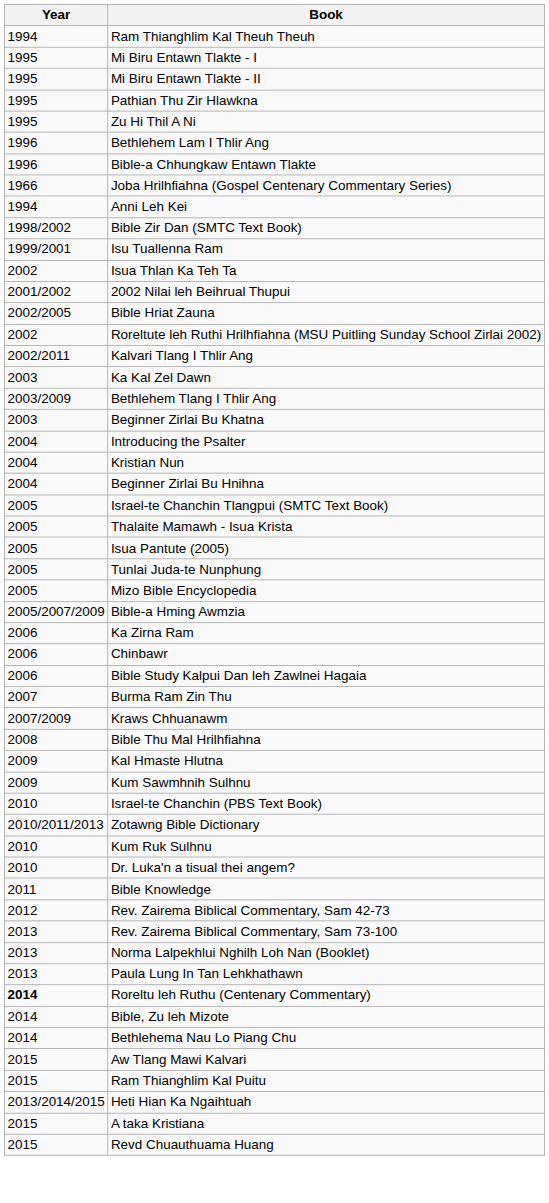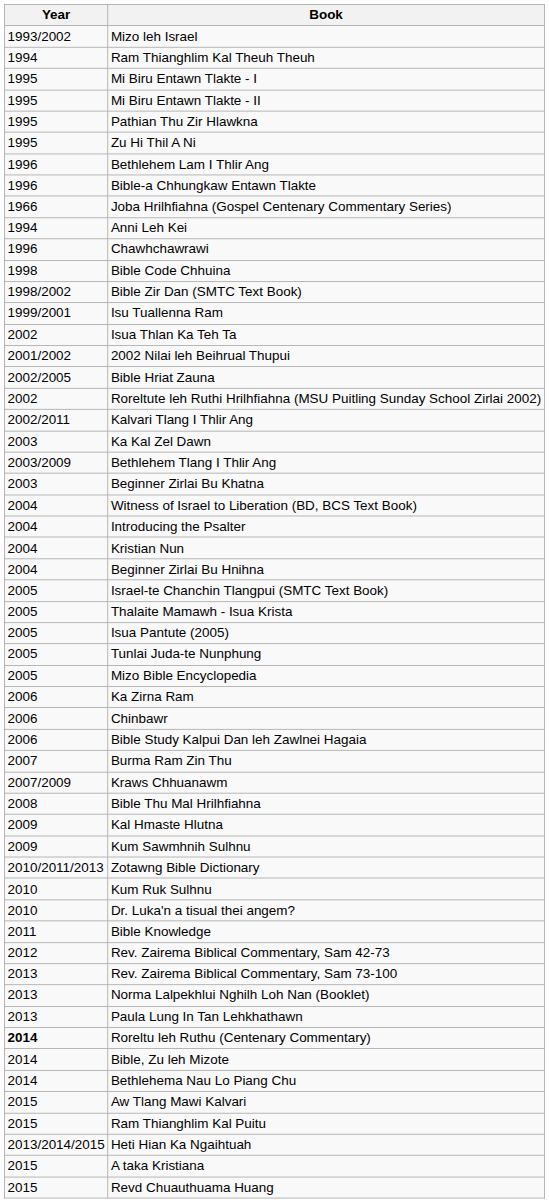+ row: 1993/2002 | Mizo leh Israel
+ row: 1996 | Chawhchawrawi
+ row: 1998 | Bible Code Chhuina
+ row: 2004 | Witness of Israel to Liberation (BD, BCS Text Book)
- row: 2005/2007/2009 | Bible-a Hming Awmzia
- row: 2010 | Israel-te Chanchin (PBS Text Book)
